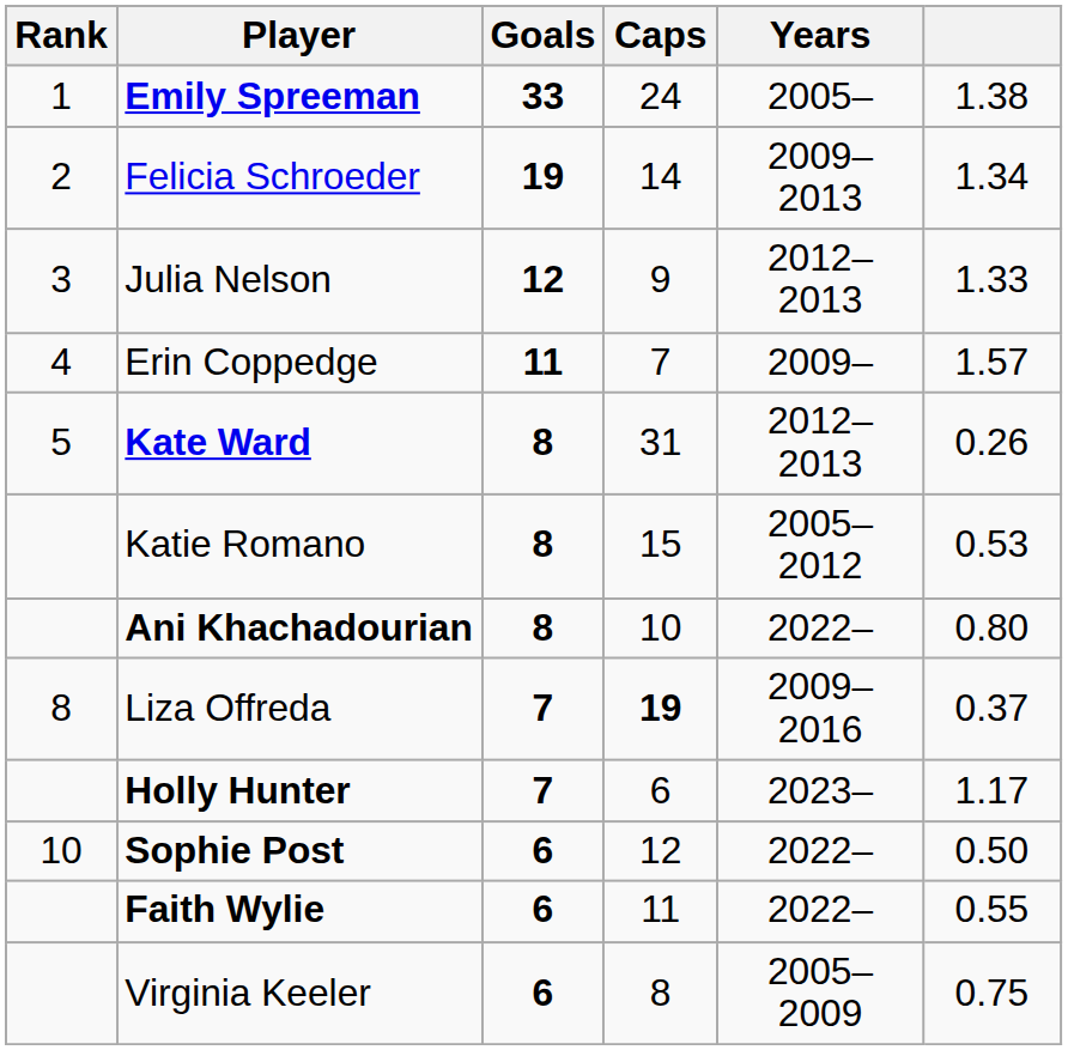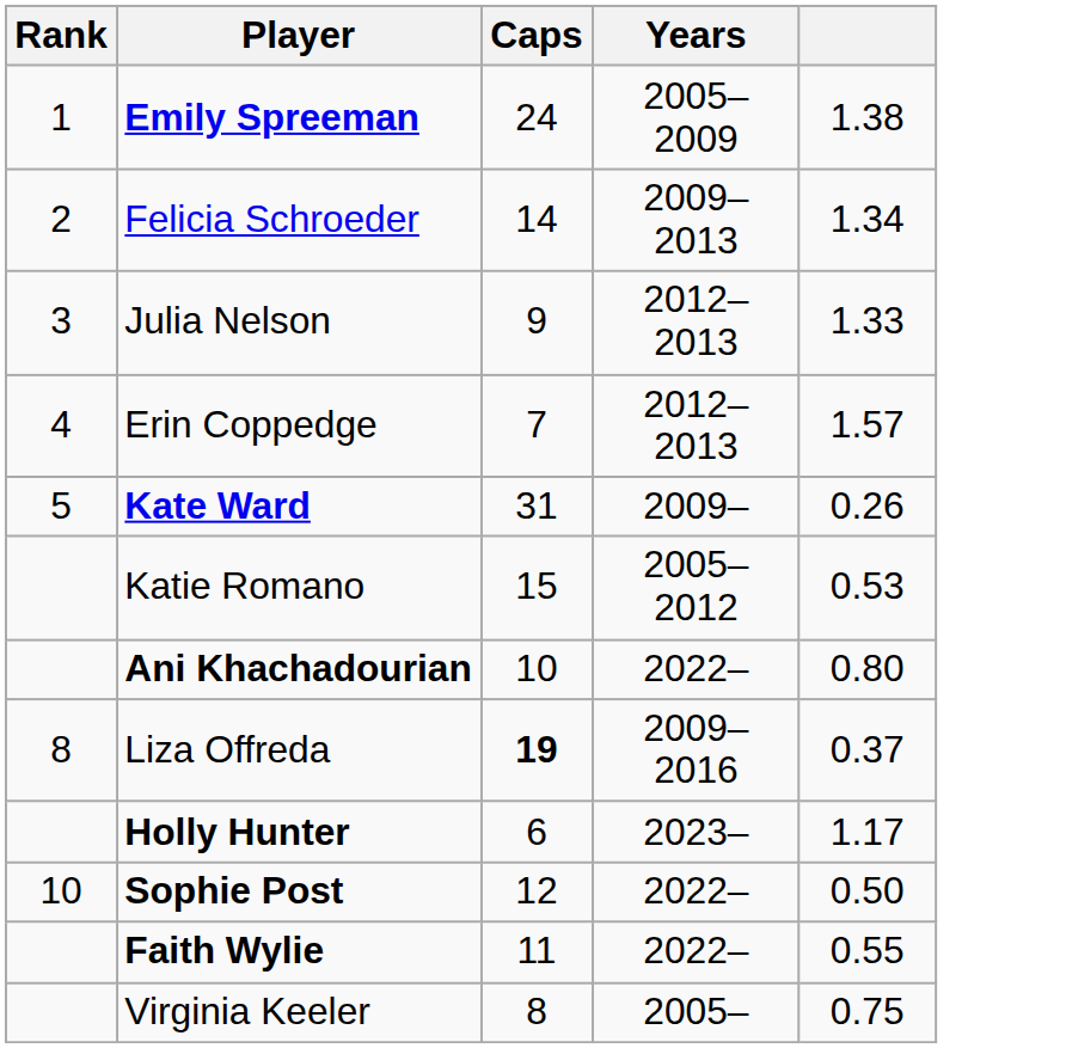- column: Goals | 33 | 19 | 12 | 11 | 8 | 8 | 8 | 7 | 7 | 6 | 6 | 6
Emily Spreeman | Years: 2005– -> 2005–2009
Erin Coppedge | Years: 2009– -> 2012–2013
Kate Ward | Years: 2012–2013 -> 2009–
Virginia Keeler | Years: 2005–2009 -> 2005–
